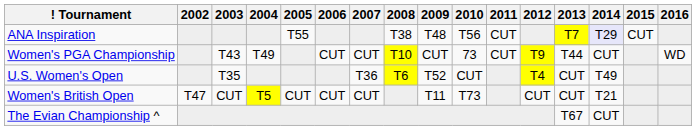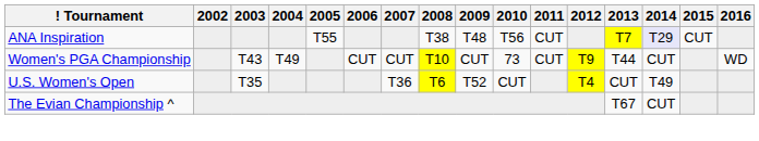- row: Women's British Open | T47 | CUT | T5 | CUT | CUT | CUT | T11 | T73 | CUT | CUT | T21
